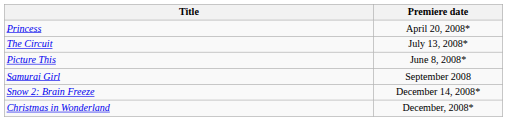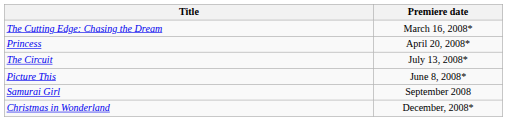+ row: The Cutting Edge: Chasing the Dream | March 16, 2008*
- row: Snow 2: Brain Freeze | December 14, 2008*
